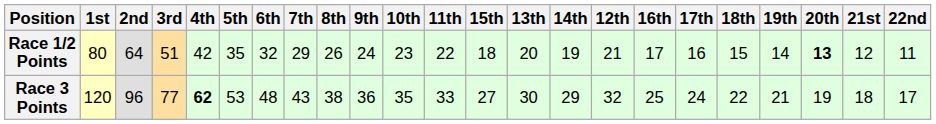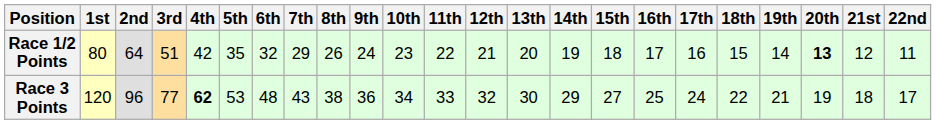columns swapped: 12th <-> 15th
Race 3 Points | 10th: 35 -> 34
